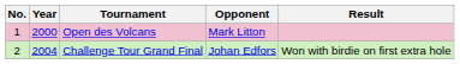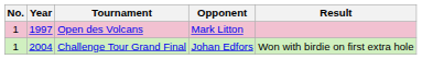Open des Volcans | Year: 2000 -> 1997
Challenge Tour Grand Final | No.: 2 -> 1
